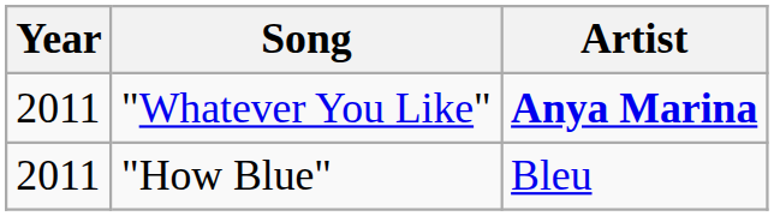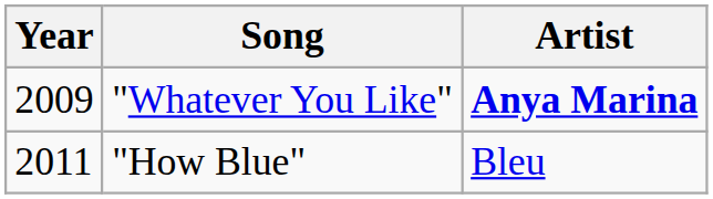"Whatever You Like" | Year: 2011 -> 2009
